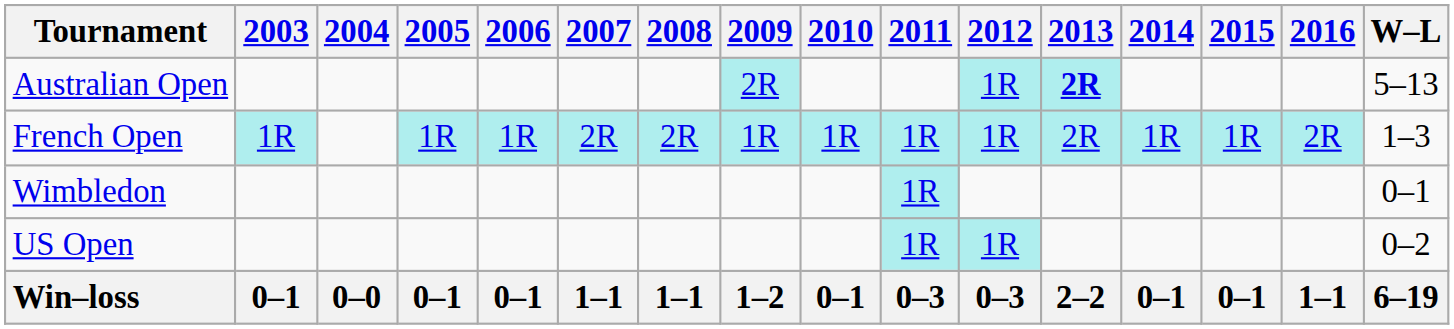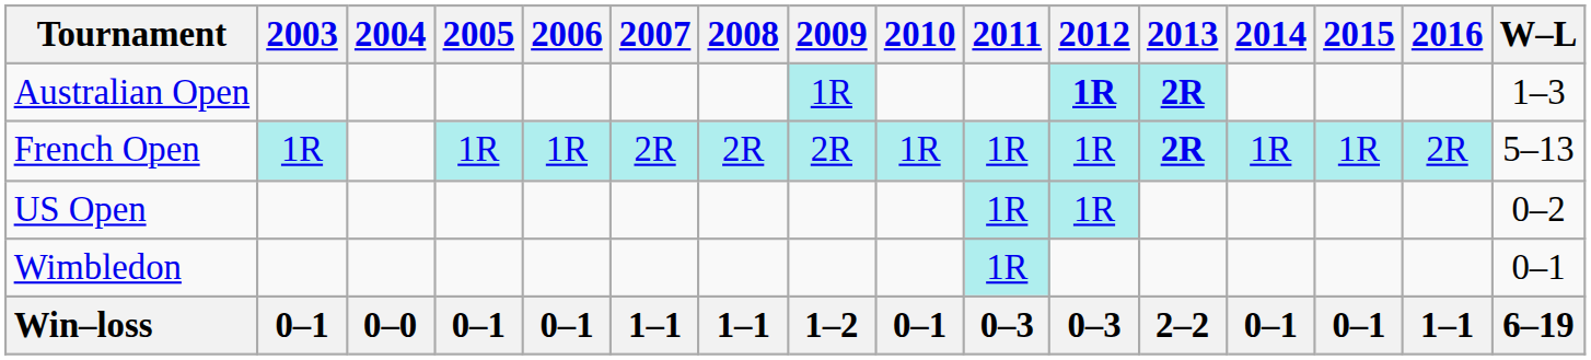Australian Open | 2009: 2R -> 1R
Australian Open | 2012: normal -> bold
Australian Open | W–L: 5–13 -> 1–3
French Open | 2009: 1R -> 2R
French Open | 2013: normal -> bold
French Open | W–L: 1–3 -> 5–13
rows swapped: Wimbledon <-> US Open
